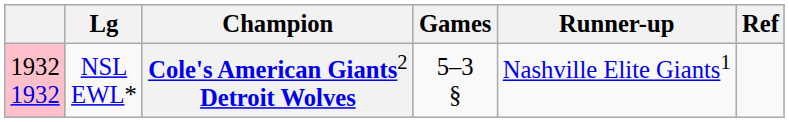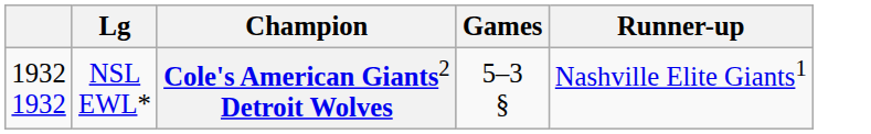- column: Ref
NSL EWL* | column 1: pink background -> no background
